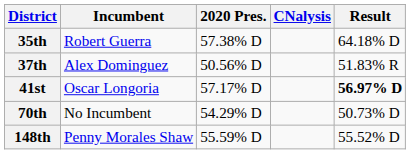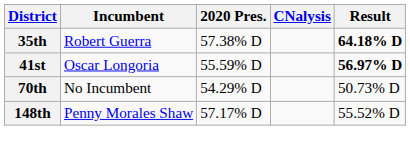35th | Result: normal -> bold
- row: 37th | Alex Dominguez | 50.56% D | 51.83% R
41st | 2020 Pres.: 57.17% D -> 55.59% D
148th | 2020 Pres.: 55.59% D -> 57.17% D
